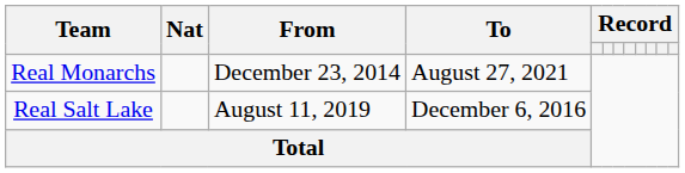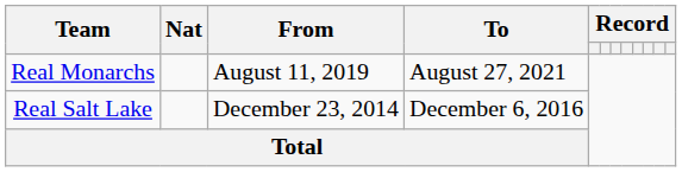Real Monarchs | From: December 23, 2014 -> August 11, 2019
Real Salt Lake | From: August 11, 2019 -> December 23, 2014
